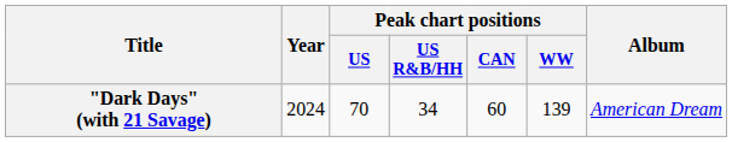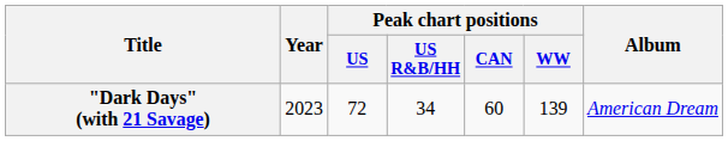"Dark Days" (with 21 Savage) | Year: 2024 -> 2023
"Dark Days" (with 21 Savage) | Peak chart positions / US: 70 -> 72
